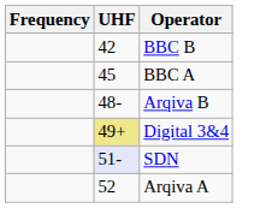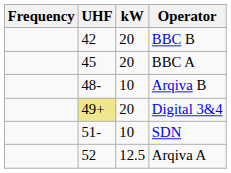+ column: kW | 20 | 20 | 10 | 20 | 10 | 12.5
SDN | UHF: lavender background -> no background
